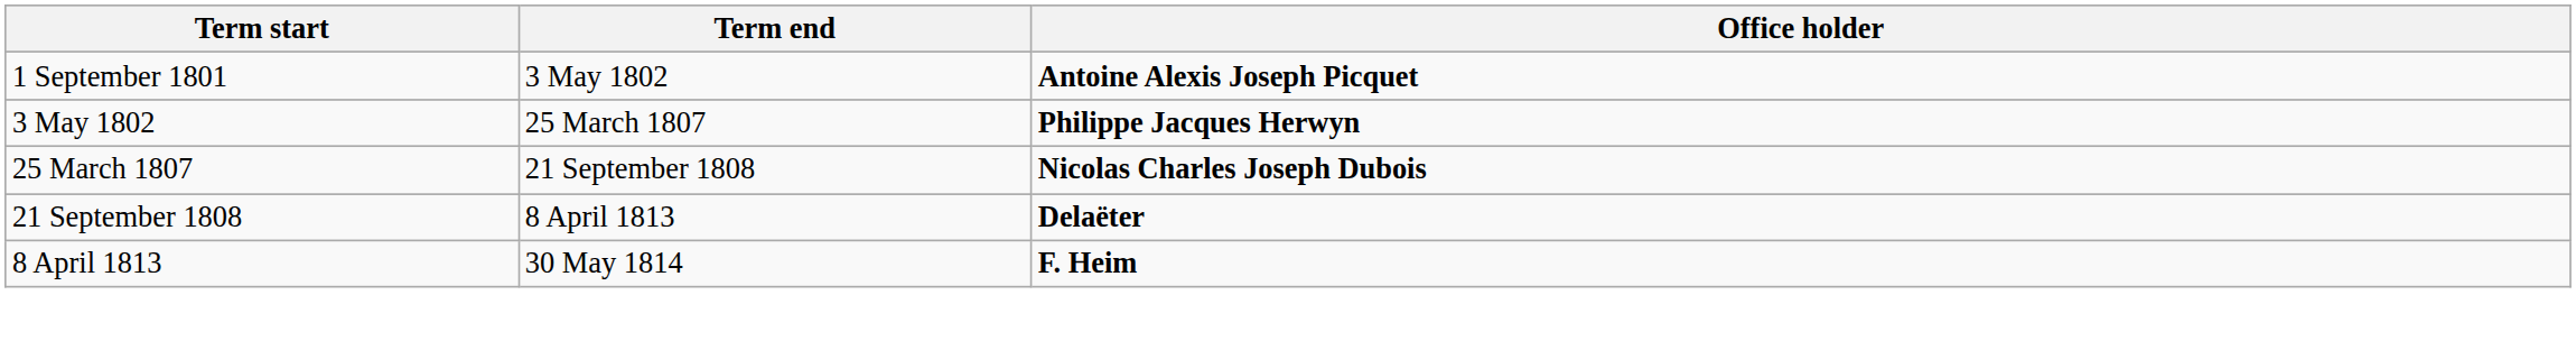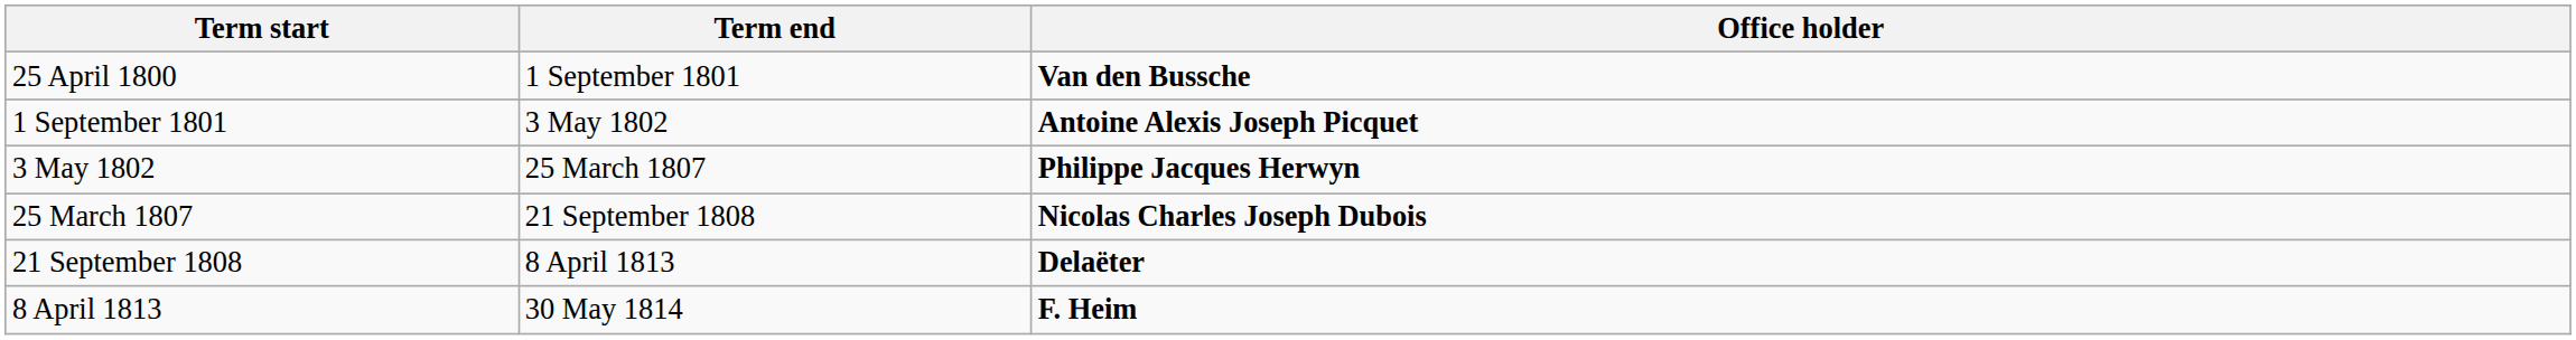+ row: 25 April 1800 | 1 September 1801 | Van den Bussche
